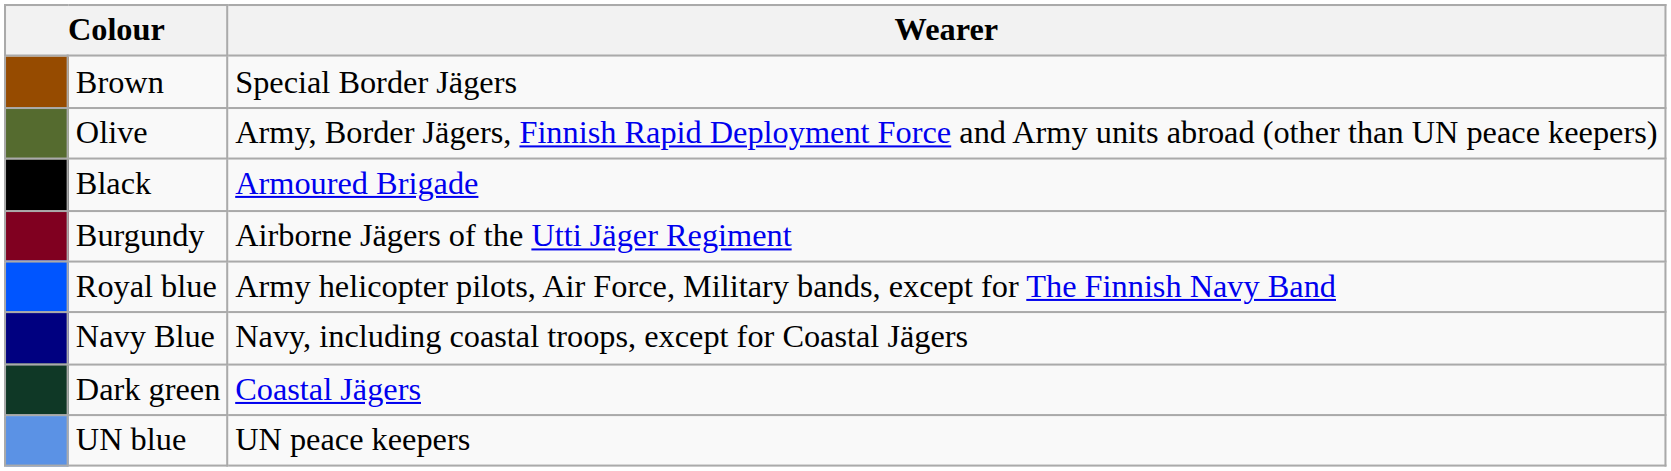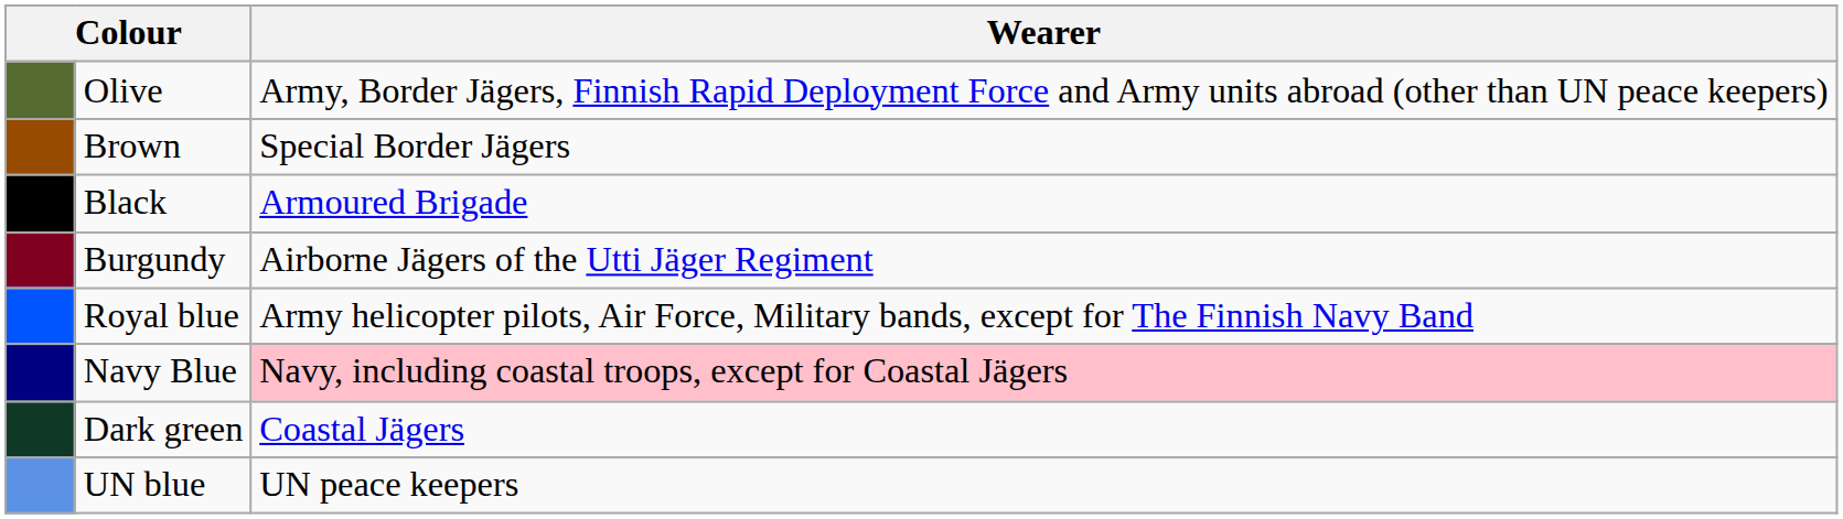rows swapped: Brown <-> Olive
Navy Blue | Wearer: no background -> pink background
